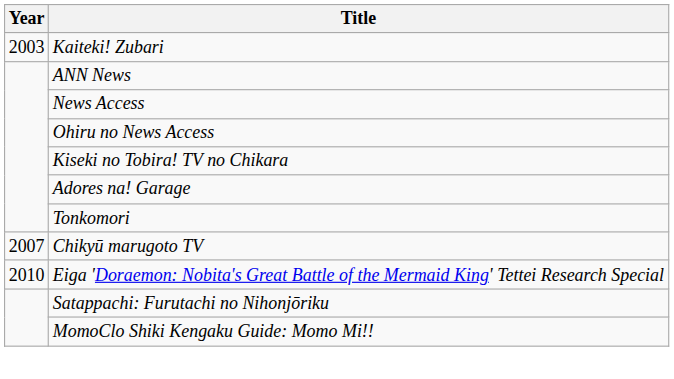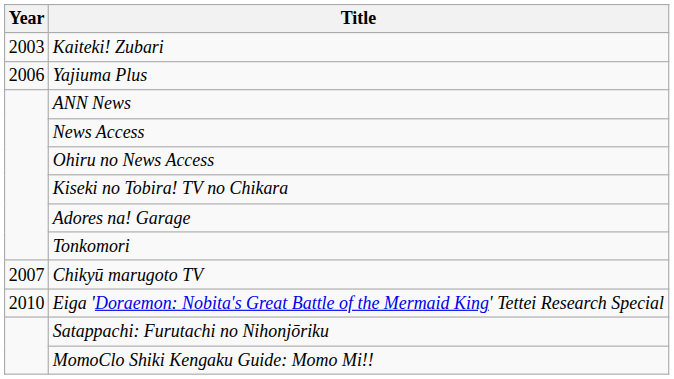+ row: 2006 | Yajiuma Plus
